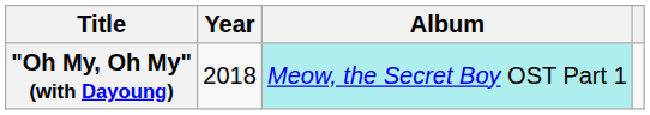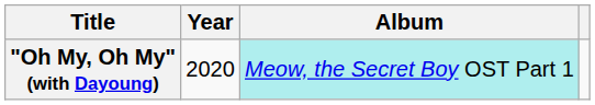"Oh My, Oh My" (with Dayoung) | Year: 2018 -> 2020
